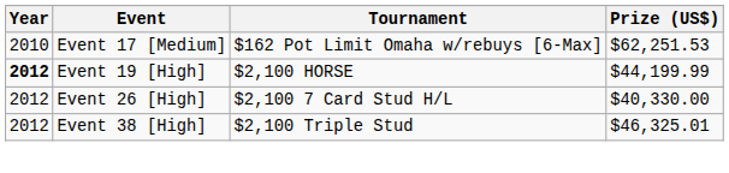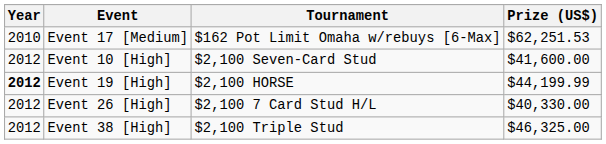+ row: 2012 | Event 10 [High] | $2,100 Seven-Card Stud | $41,600.00
Event 38 [High] | Prize (US$): $46,325.01 -> $46,325.00
